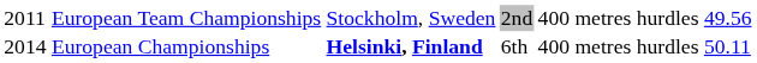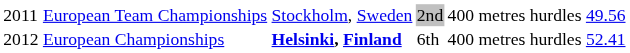European Championships | column 1: 2014 -> 2012
European Championships | column 6: 50.11 -> 52.41
